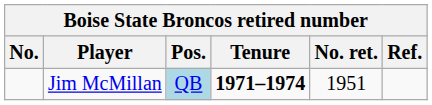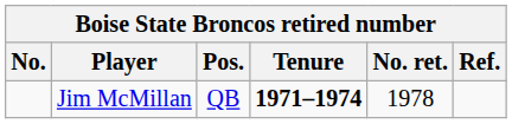Jim McMillan | Pos.: lightblue background -> no background
Jim McMillan | No. ret.: 1951 -> 1978
